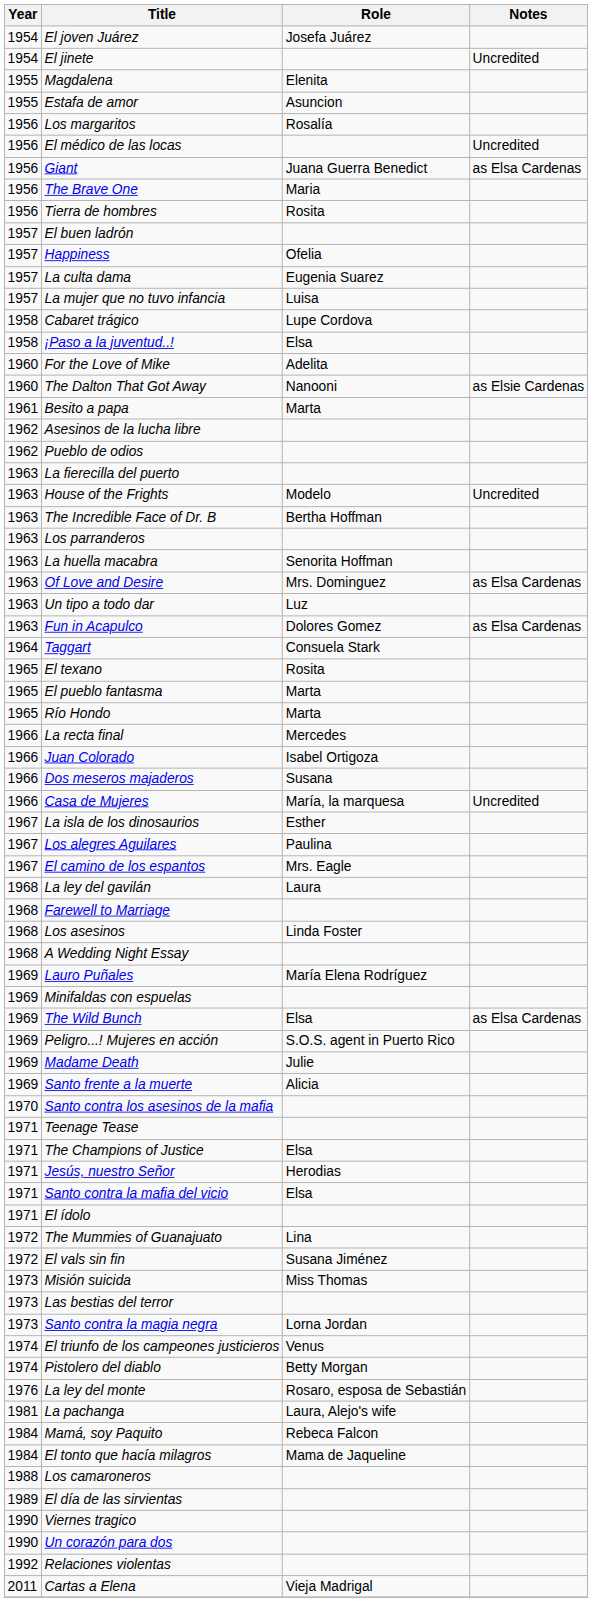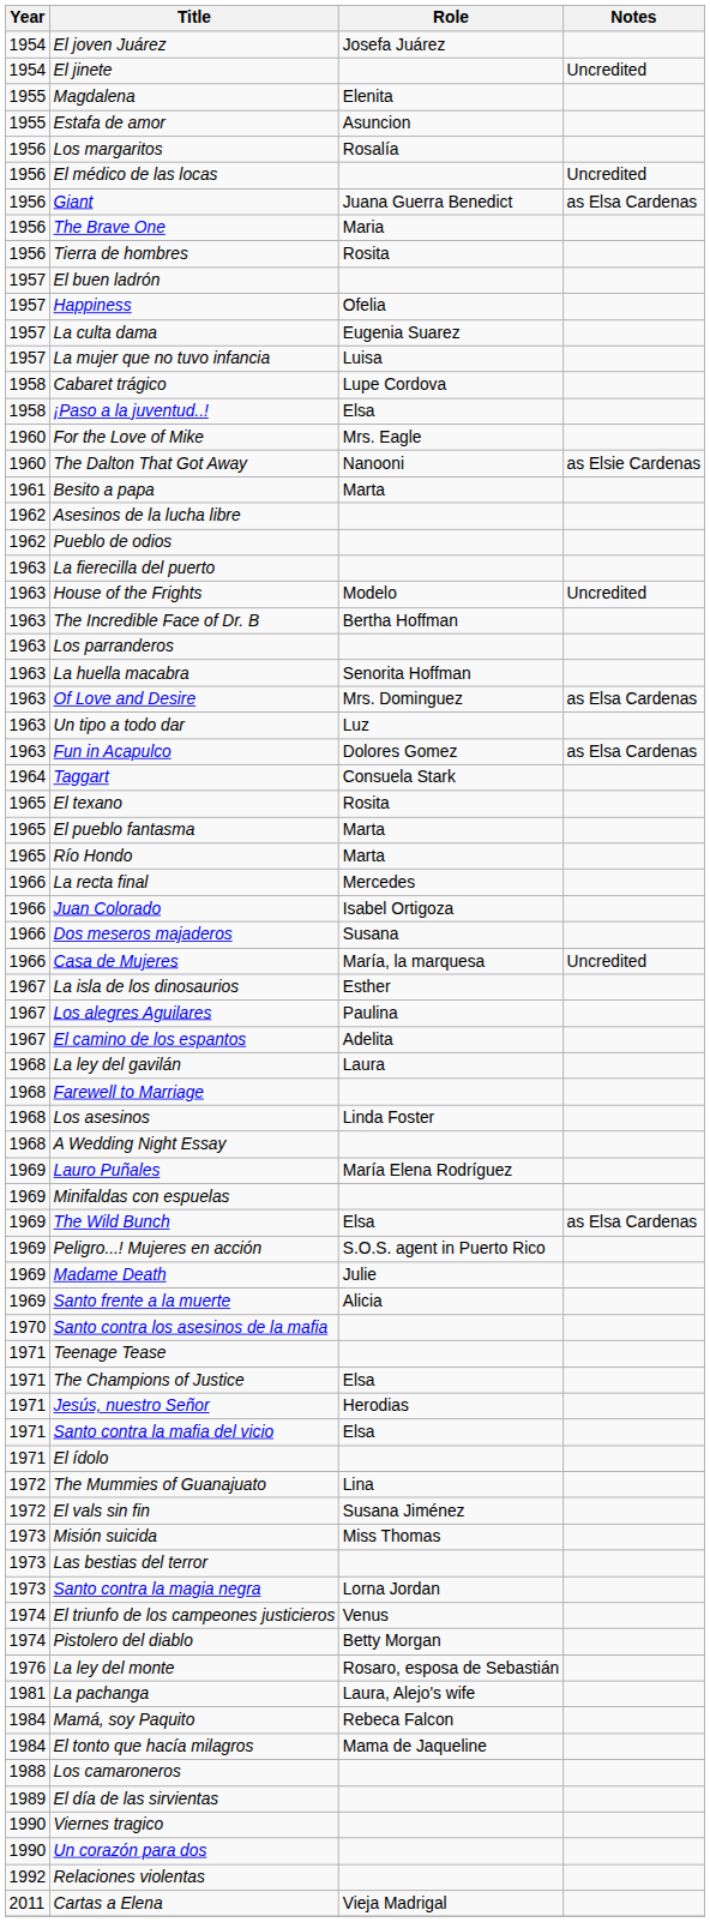For the Love of Mike | Role: Adelita -> Mrs. Eagle
El camino de los espantos | Role: Mrs. Eagle -> Adelita
